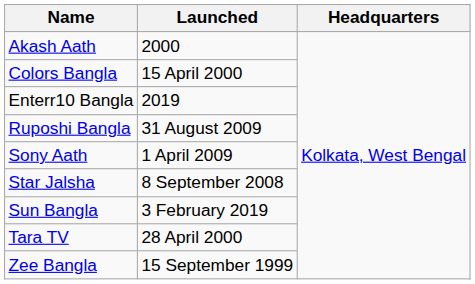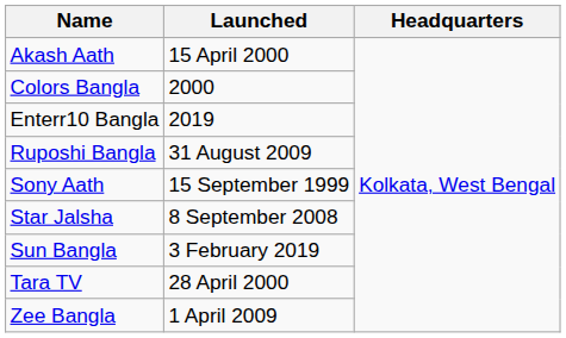Akash Aath | Launched: 2000 -> 15 April 2000
Colors Bangla | Launched: 15 April 2000 -> 2000
Sony Aath | Launched: 1 April 2009 -> 15 September 1999
Zee Bangla | Launched: 15 September 1999 -> 1 April 2009
